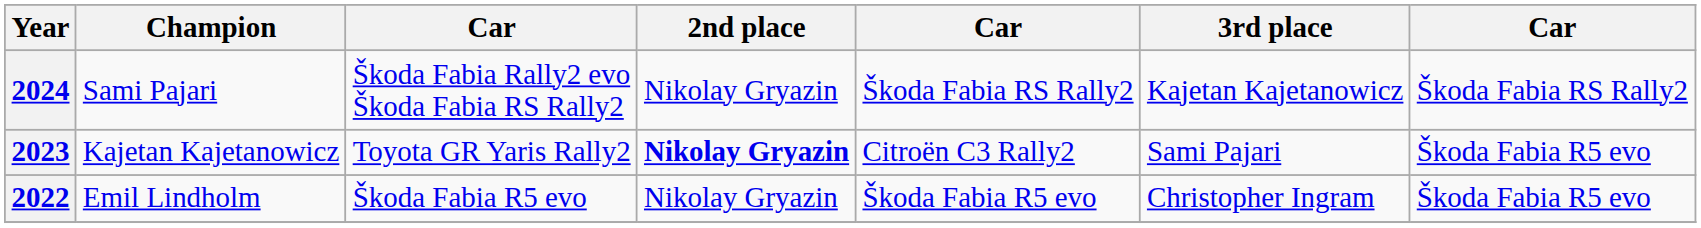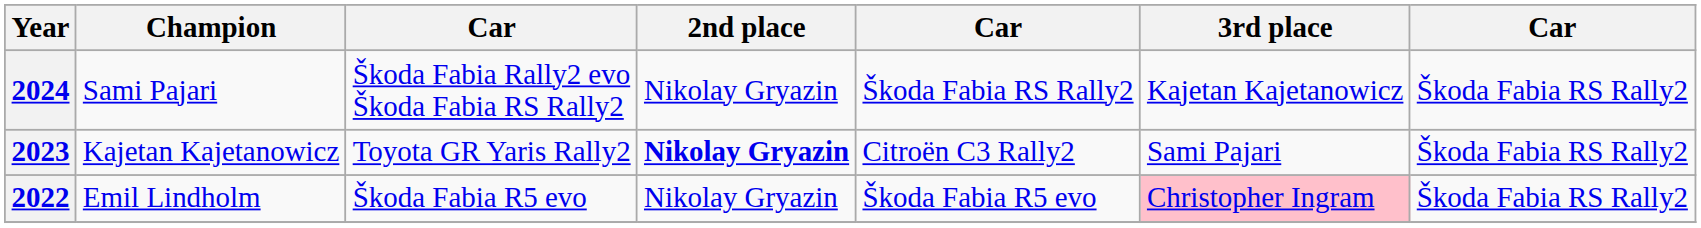2023 | column 7: Škoda Fabia R5 evo -> Škoda Fabia RS Rally2
2022 | 3rd place: no background -> pink background
2022 | column 7: Škoda Fabia R5 evo -> Škoda Fabia RS Rally2
